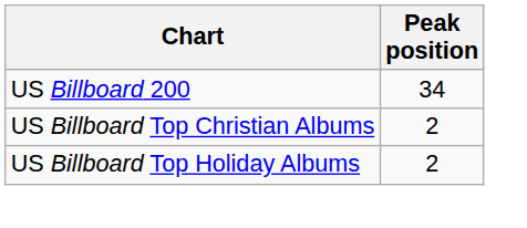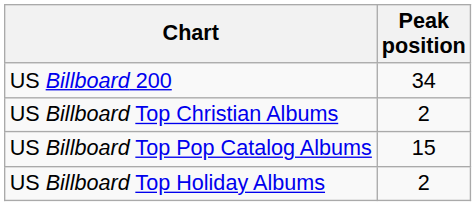+ row: US Billboard Top Pop Catalog Albums | 15
